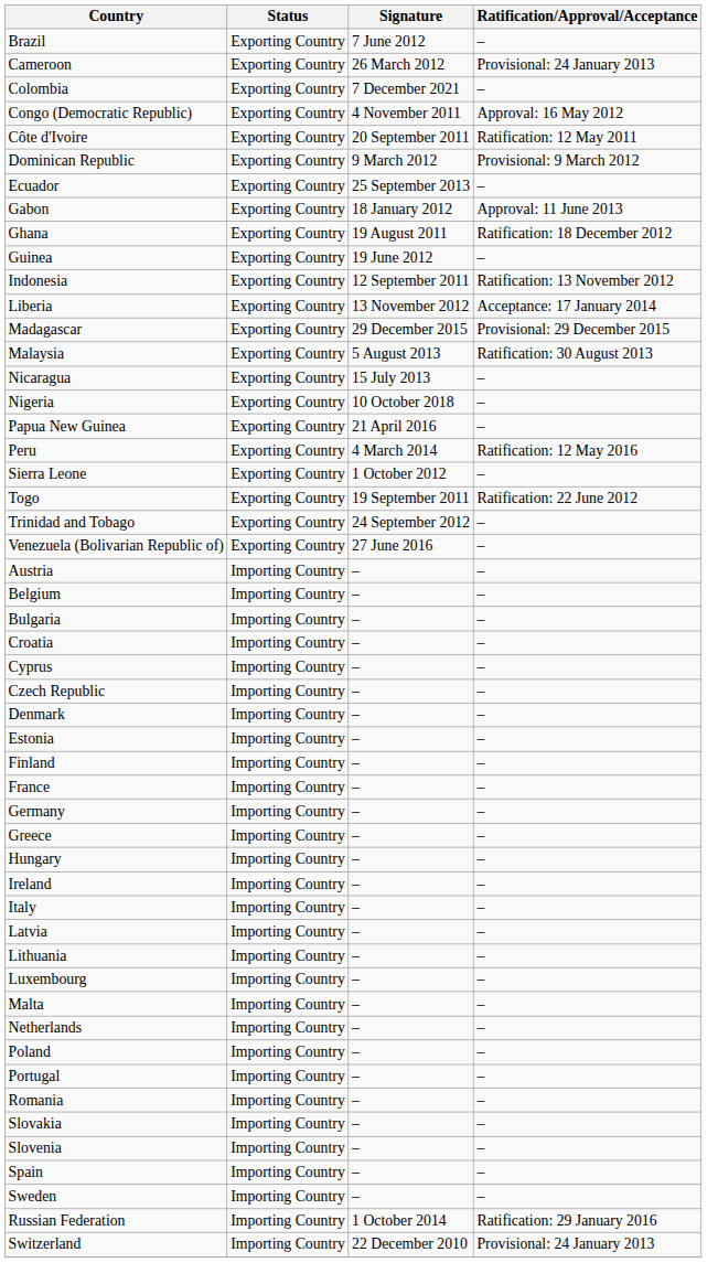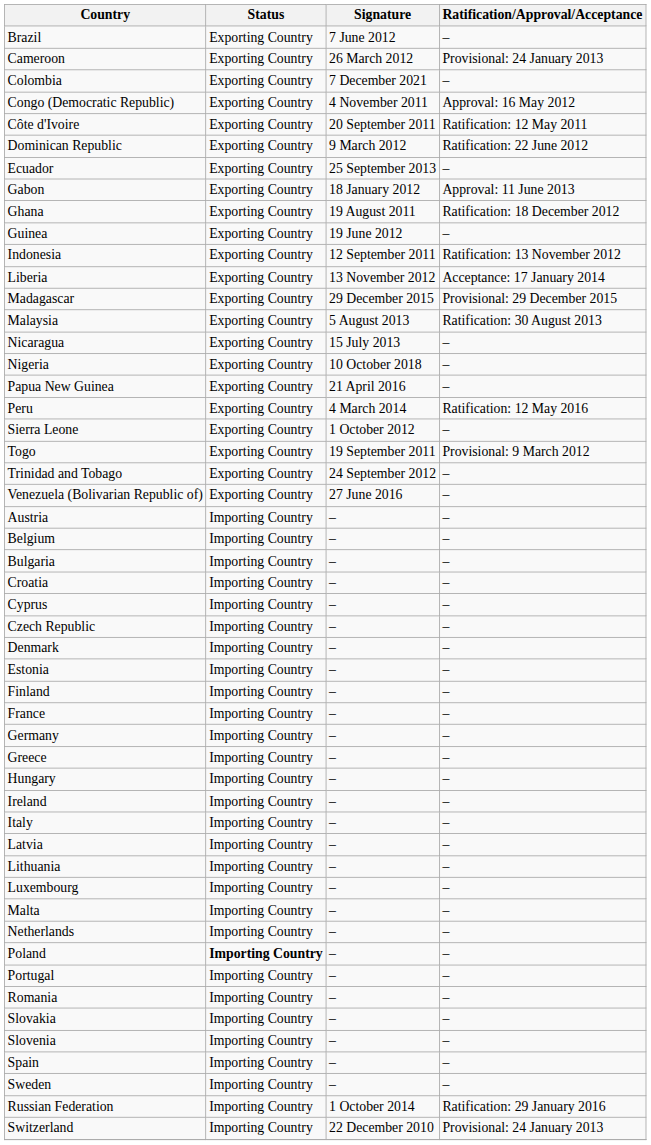Dominican Republic | Ratification/Approval/Acceptance: Provisional: 9 March 2012 -> Ratification: 22 June 2012
Togo | Ratification/Approval/Acceptance: Ratification: 22 June 2012 -> Provisional: 9 March 2012
Poland | Status: normal -> bold
